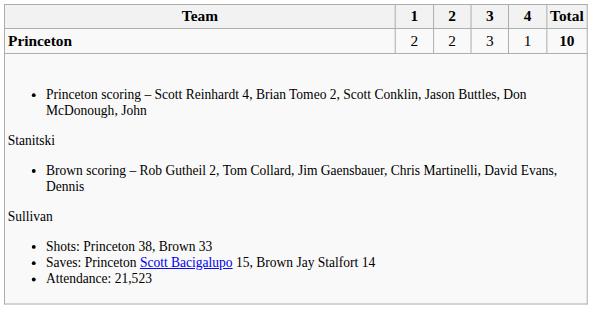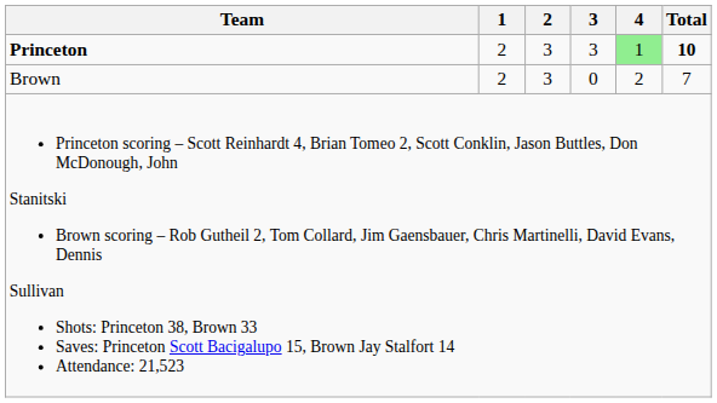Princeton | 2: 2 -> 3
Princeton | 4: no background -> lightgreen background
+ row: Brown | 2 | 3 | 0 | 2 | 7
